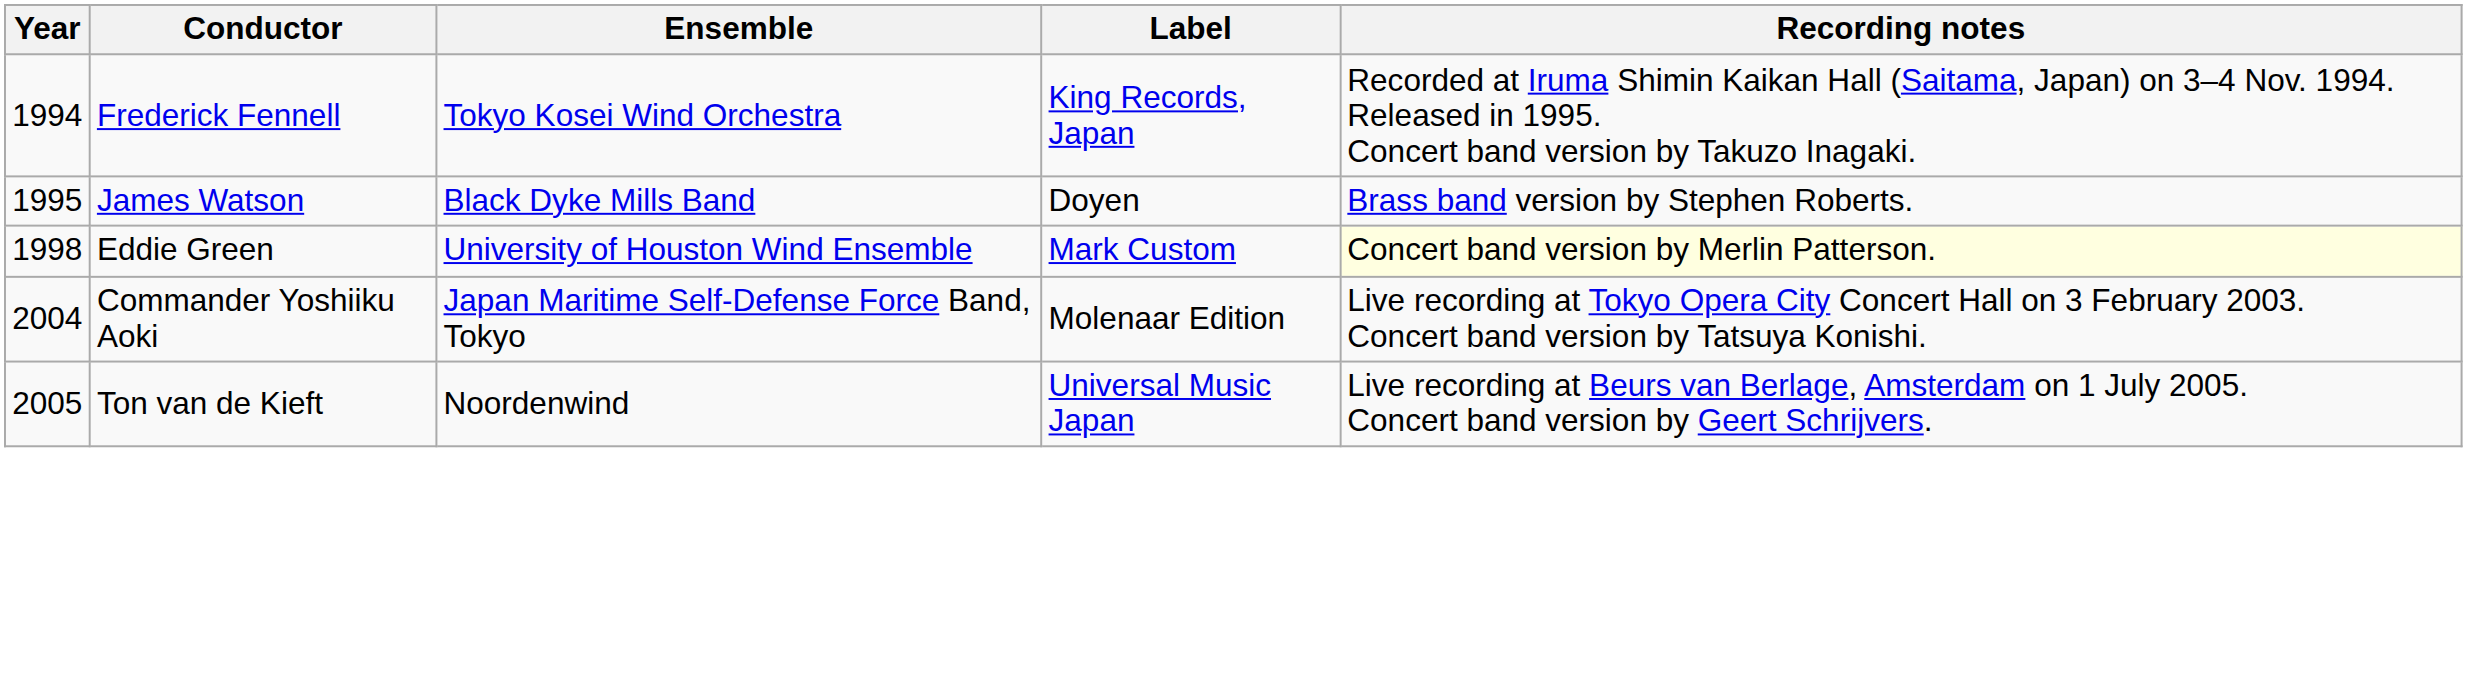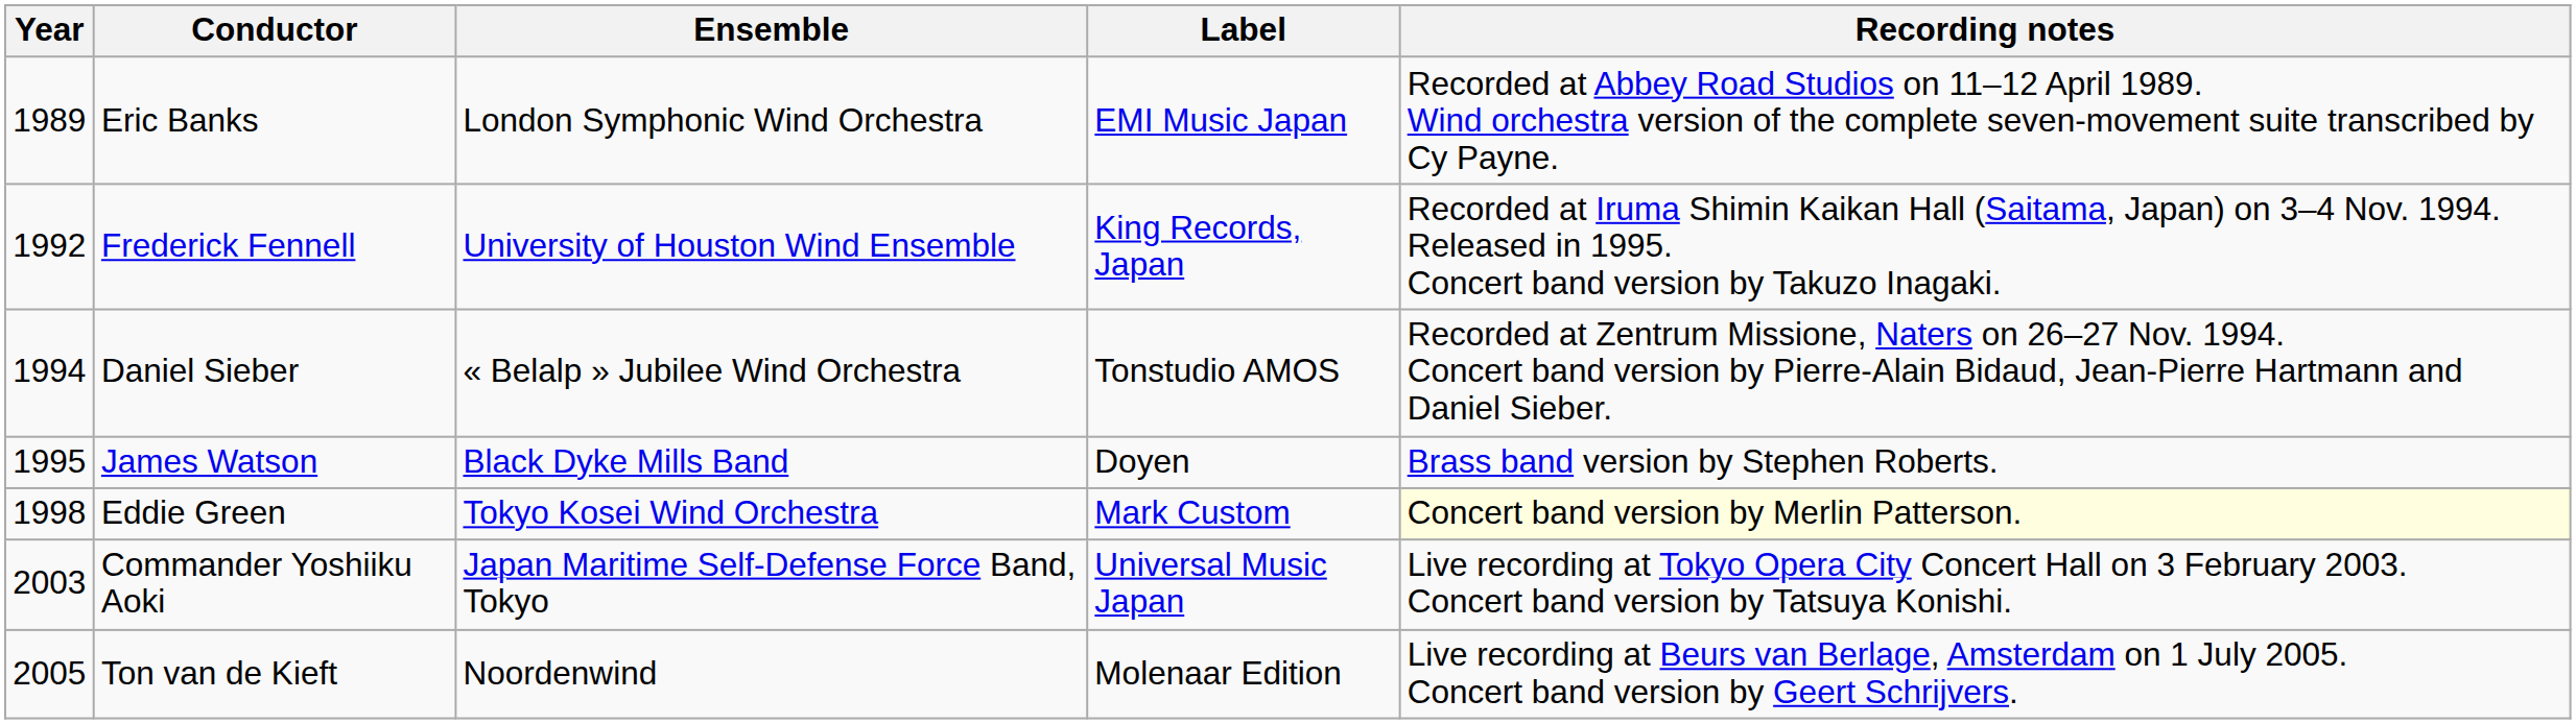+ row: 1989 | Eric Banks | London Symphonic Wind Orchestra | EMI Music Japan | Recorded at Abbey Road Studios on 11–12 April 1989. Wind orchestra version of the complete seven-movement suite transcribed by Cy Payne.
Frederick Fennell | Year: 1994 -> 1992
Frederick Fennell | Ensemble: Tokyo Kosei Wind Orchestra -> University of Houston Wind Ensemble
+ row: 1994 | Daniel Sieber | « Belalp » Jubilee Wind Orchestra | Tonstudio AMOS | Recorded at Zentrum Missione, Naters on 26–27 Nov. 1994. Concert band version by Pierre-Alain Bidaud, Jean-Pierre Hartmann and Daniel Sieber.
Eddie Green | Ensemble: University of Houston Wind Ensemble -> Tokyo Kosei Wind Orchestra
Commander Yoshiiku Aoki | Year: 2004 -> 2003
Commander Yoshiiku Aoki | Label: Molenaar Edition -> Universal Music Japan
Ton van de Kieft | Label: Universal Music Japan -> Molenaar Edition
